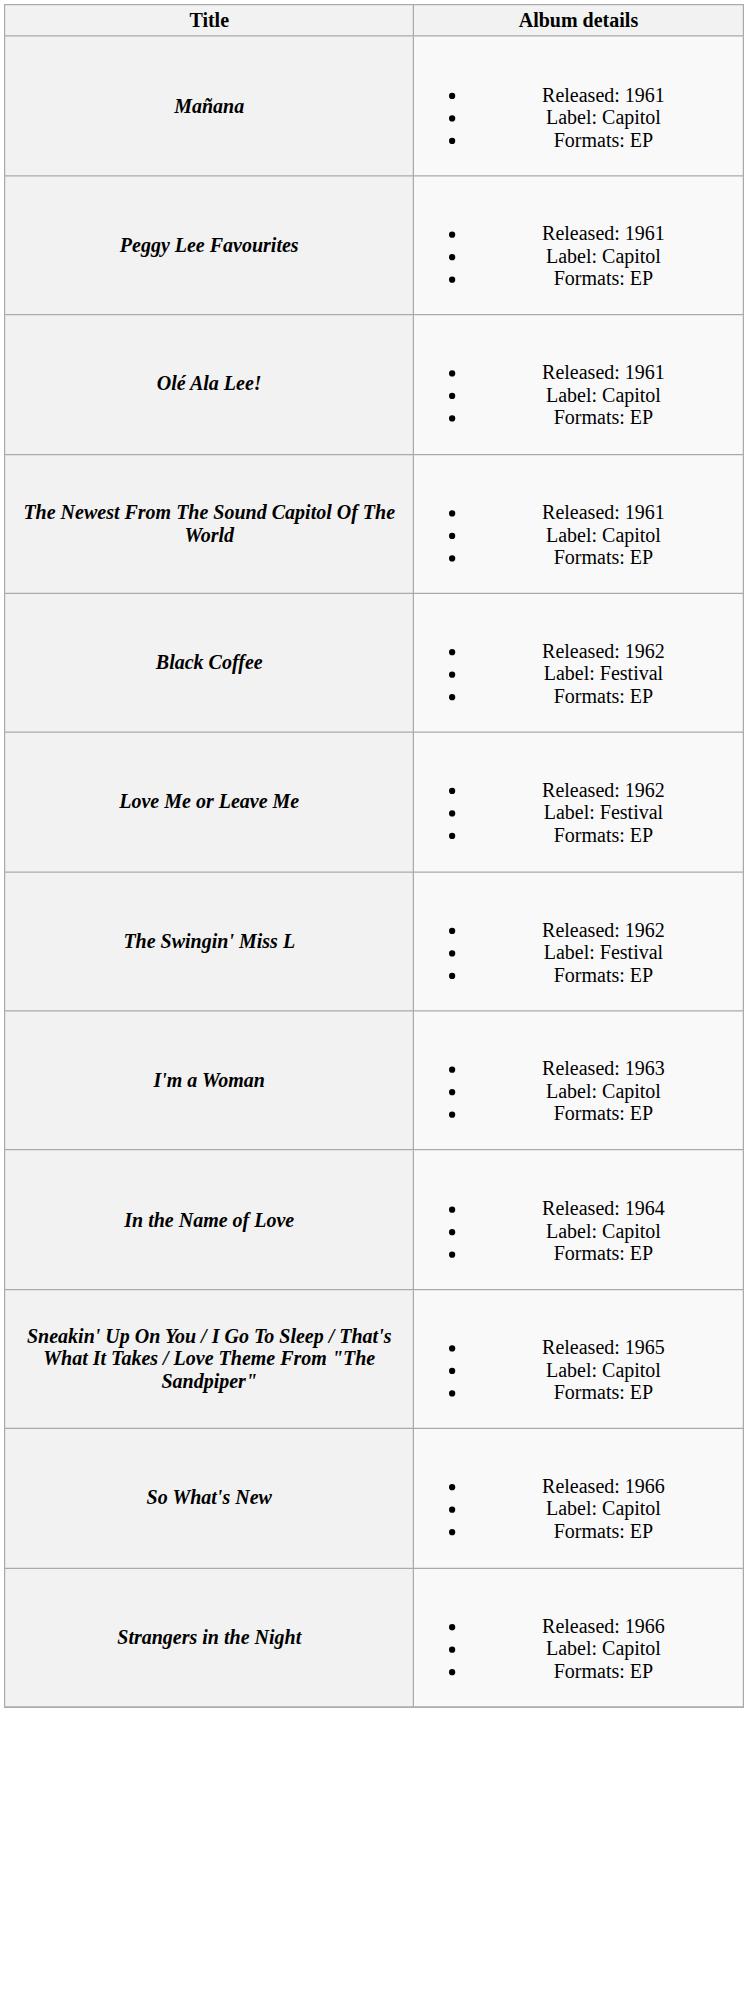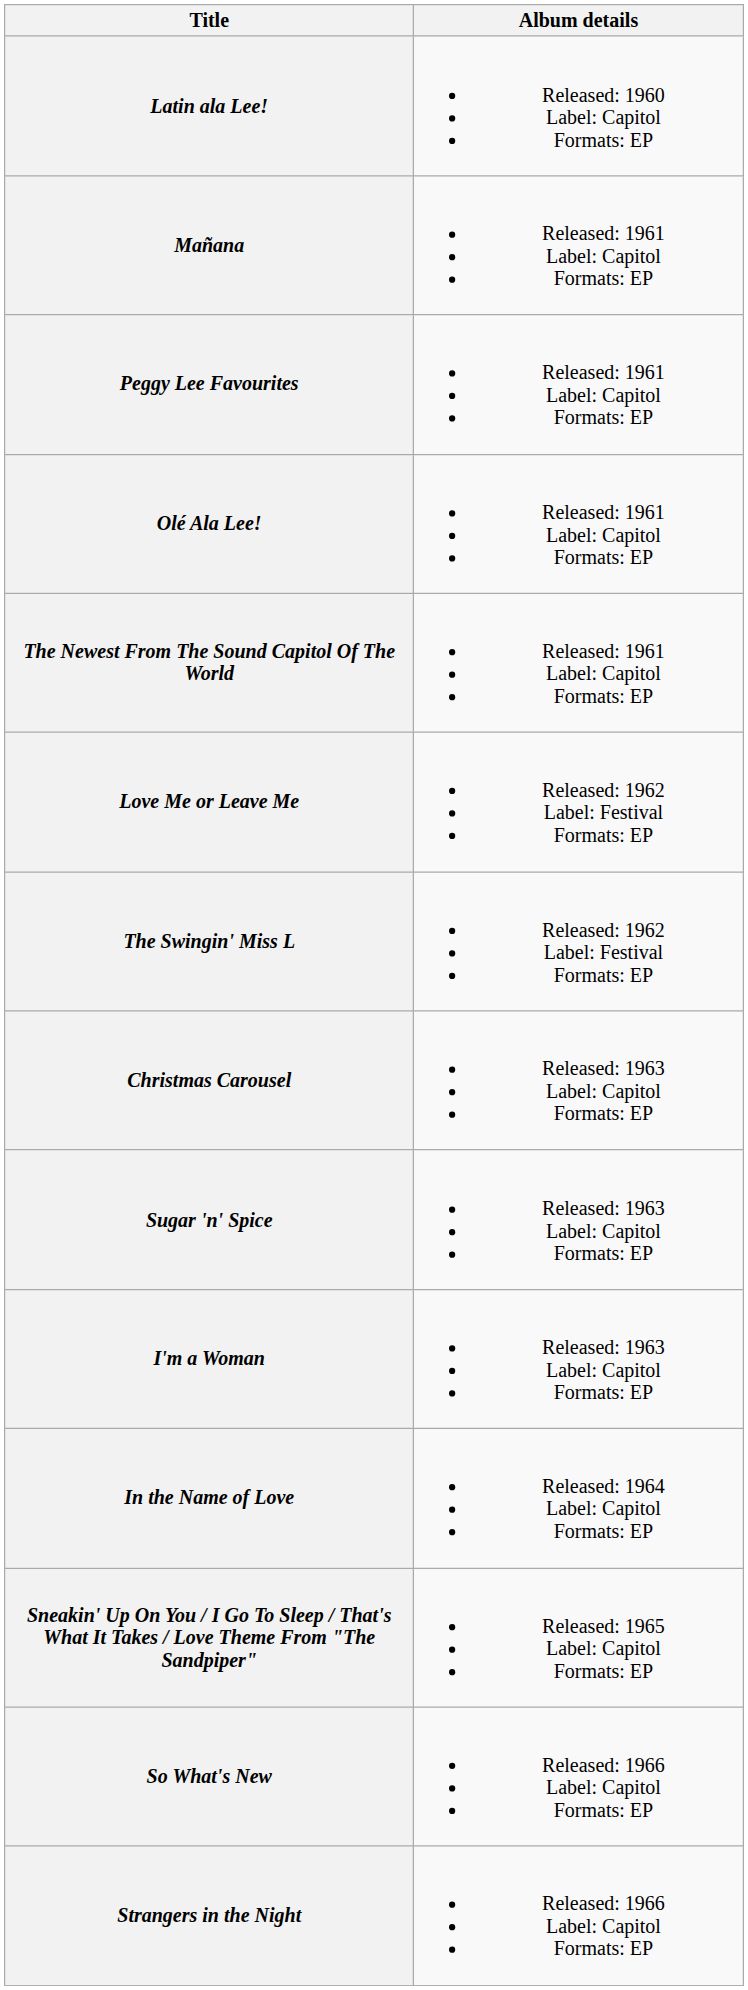+ row: Latin ala Lee! | Released: 1960 Label: Capitol Formats: EP
- row: Black Coffee | Released: 1962 Label: Festival Formats: EP
+ row: Christmas Carousel | Released: 1963 Label: Capitol Formats: EP
+ row: Sugar 'n' Spice | Released: 1963 Label: Capitol Formats: EP
